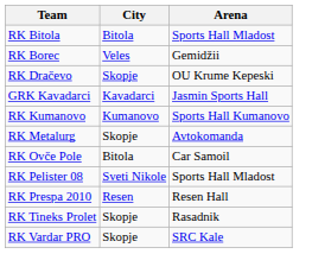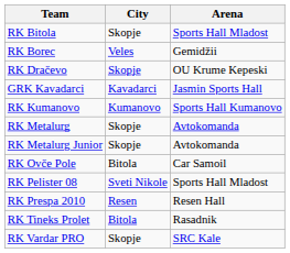RK Bitola | City: Bitola -> Skopje
+ row: RK Metalurg Junior | Skopje | Avtokomanda
RK Tineks Prolet | City: Skopje -> Bitola
